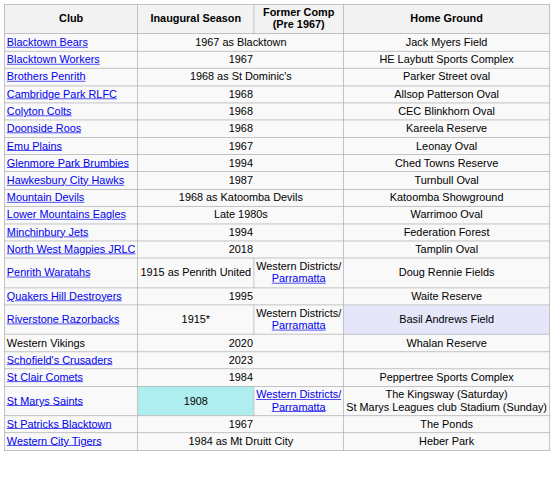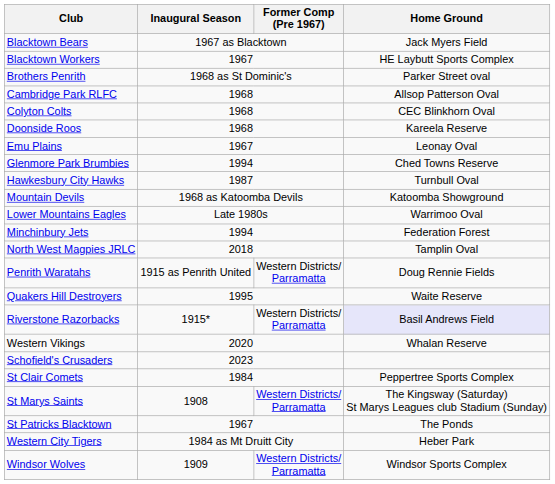St Marys Saints | Inaugural Season: paleturquoise background -> no background
+ row: Windsor Wolves | 1909 | Western Districts/ Parramatta | Windsor Sports Complex
